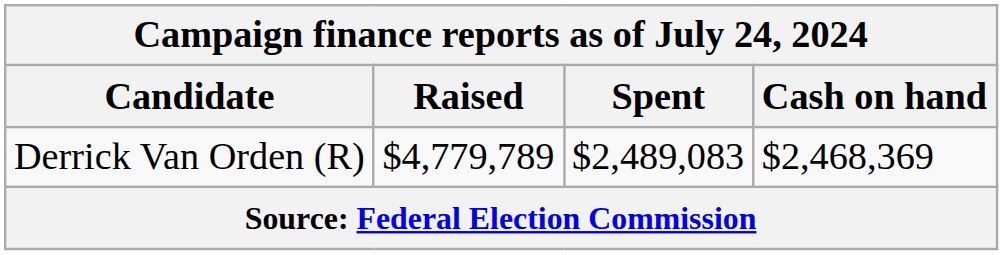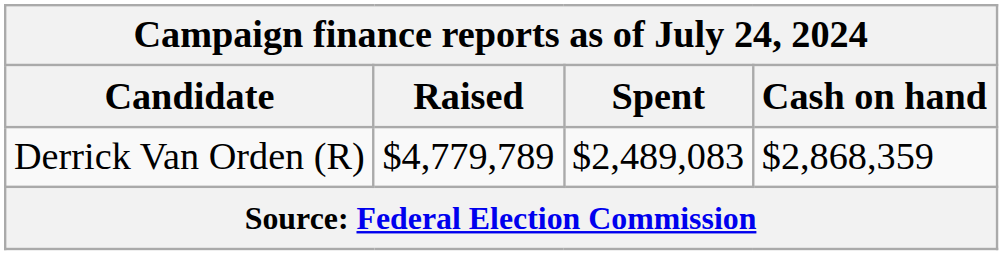Derrick Van Orden (R) | Cash on hand: $2,468,369 -> $2,868,359
